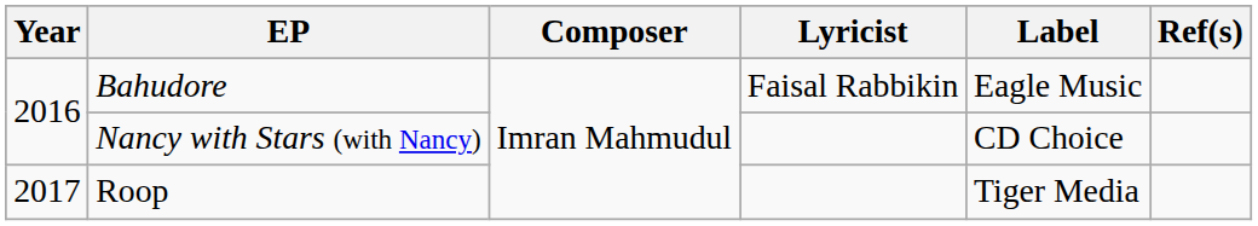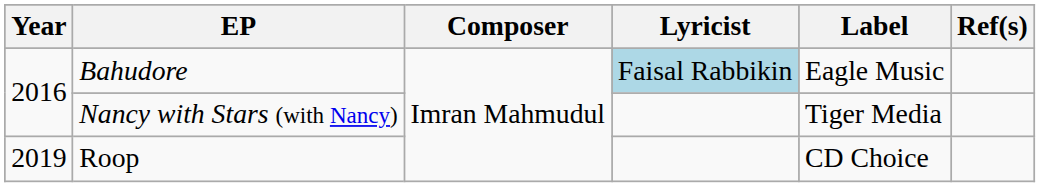Bahudore | Lyricist: no background -> lightblue background
Nancy with Stars (with Nancy) | Label: CD Choice -> Tiger Media
Roop | Year: 2017 -> 2019
Roop | Label: Tiger Media -> CD Choice
